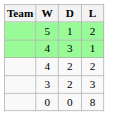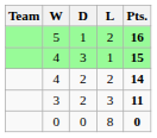+ column: Pts. | 16 | 15 | 14 | 11 | 0
